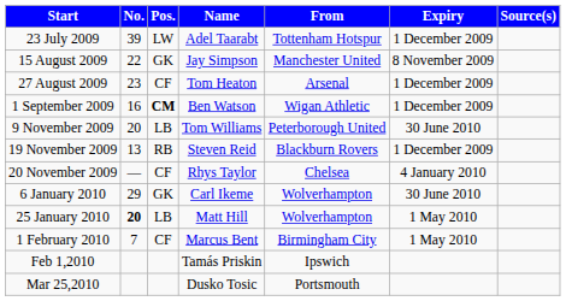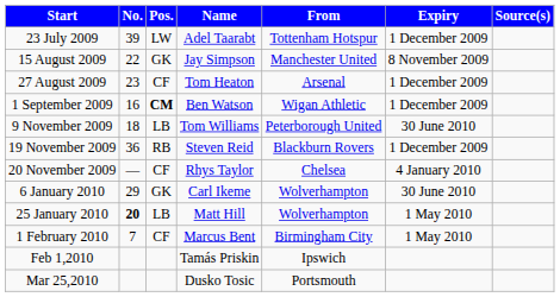9 November 2009 | No.: 20 -> 18
19 November 2009 | No.: 13 -> 36
